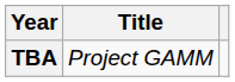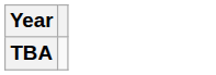- column: Title | Project GAMM
